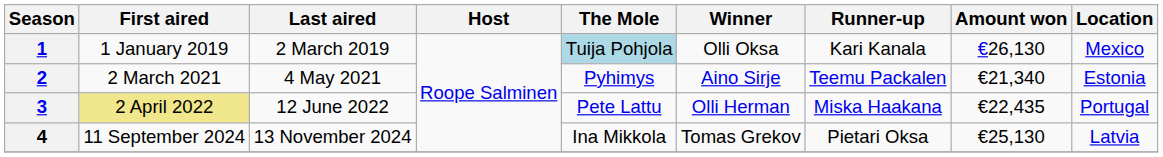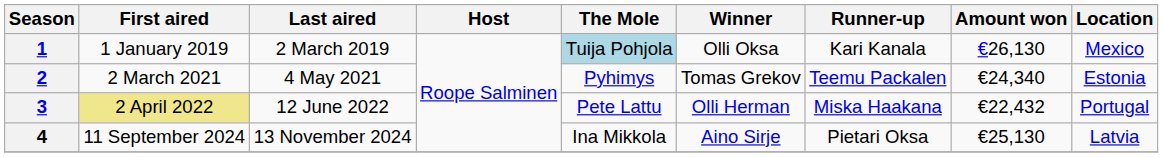2 | Winner: Aino Sirje -> Tomas Grekov
2 | Amount won: €21,340 -> €24,340
3 | Amount won: €22,435 -> €22,432
4 | Winner: Tomas Grekov -> Aino Sirje
